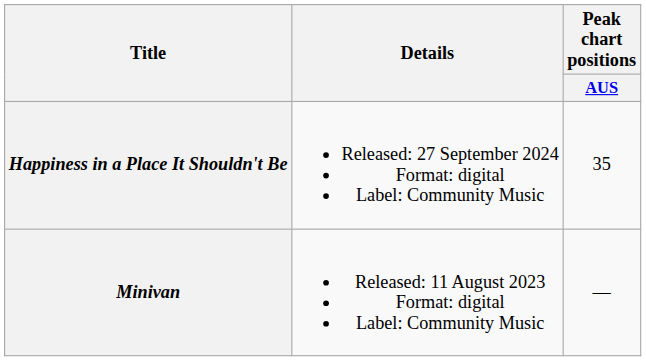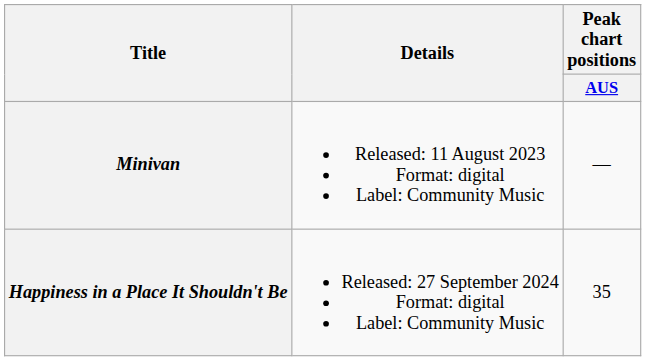rows swapped: Minivan <-> Happiness in a Place It Shouldn't Be
